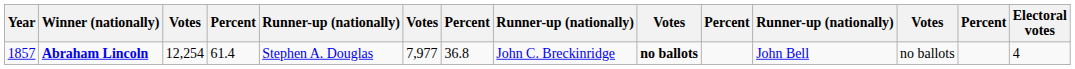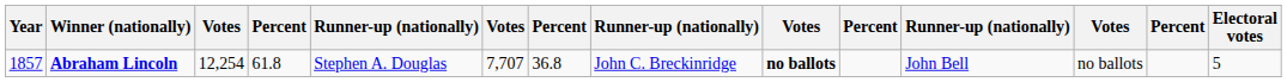Abraham Lincoln | column 4: 61.4 -> 61.8
Abraham Lincoln | column 6: 7,977 -> 7,707
Abraham Lincoln | Electoral votes: 4 -> 5
